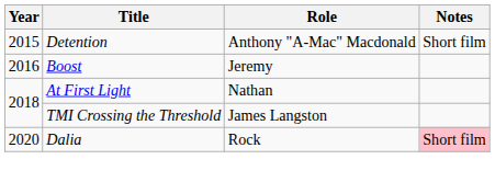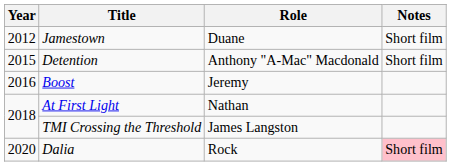+ row: 2012 | Jamestown | Duane | Short film
